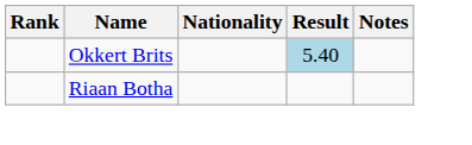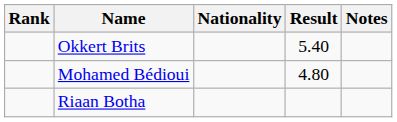Okkert Brits | Result: lightblue background -> no background
+ row: Mohamed Bédioui | 4.80
